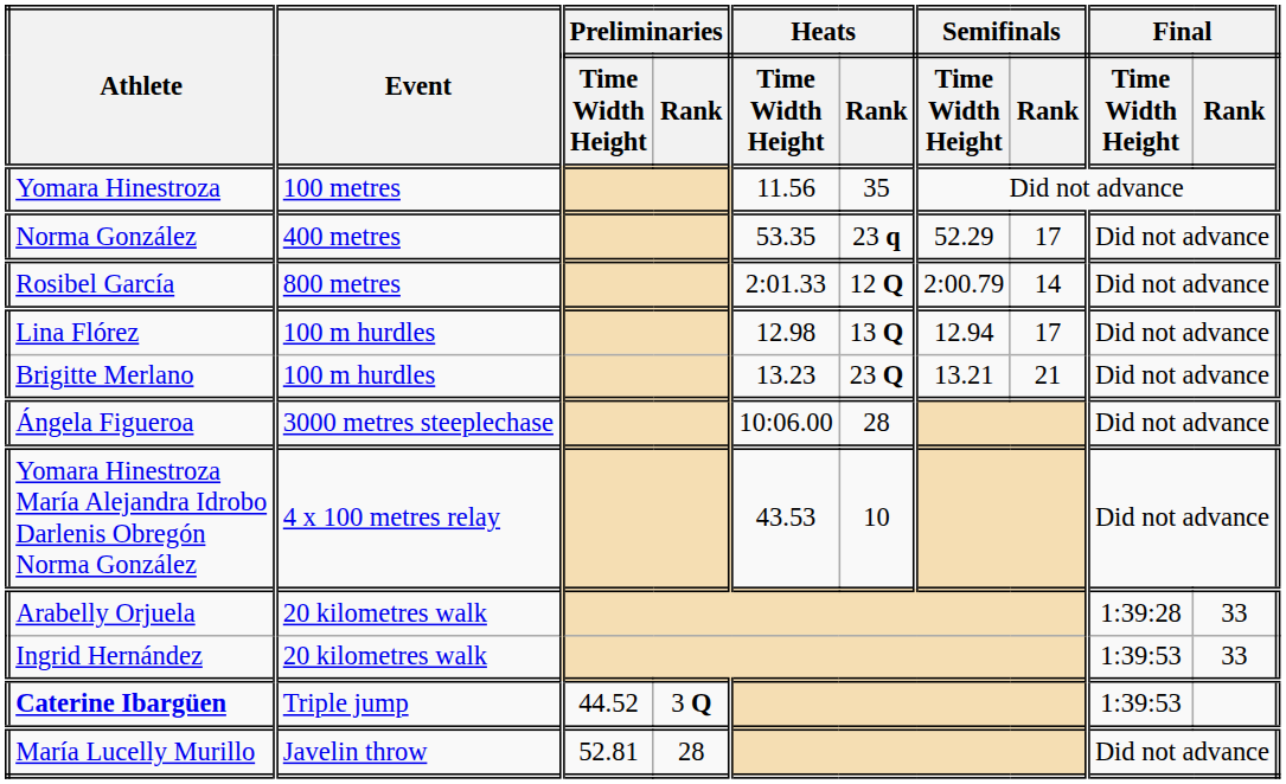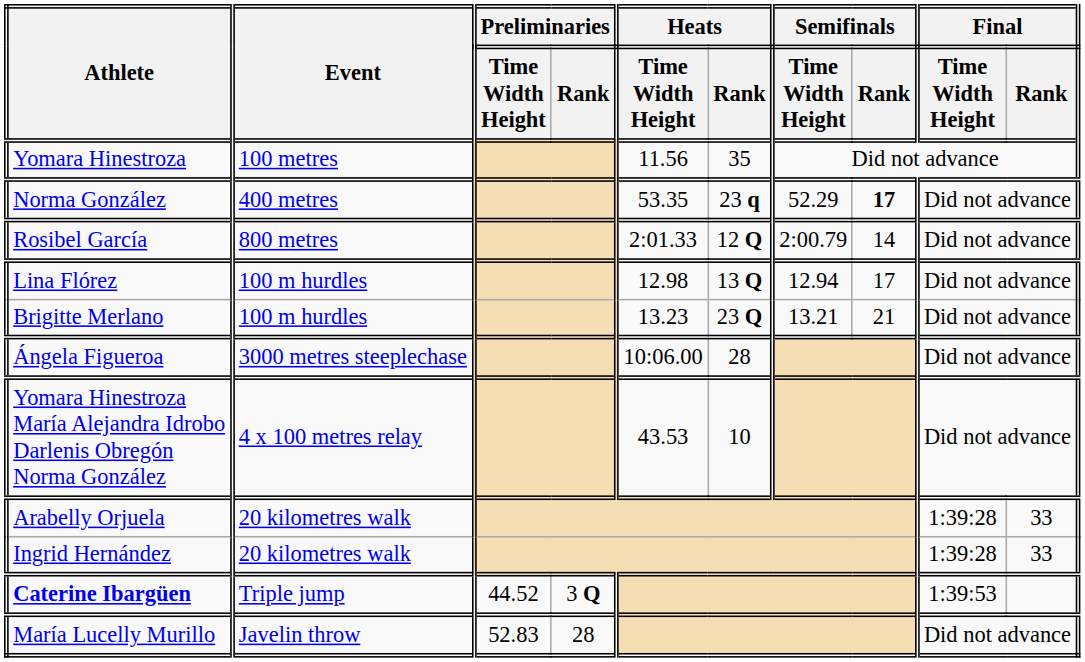Norma González | Semifinals / Rank: normal -> bold
Ingrid Hernández | Final / Time Width Height: 1:39:53 -> 1:39:28
María Lucelly Murillo | Preliminaries / Time Width Height: 52.81 -> 52.83
